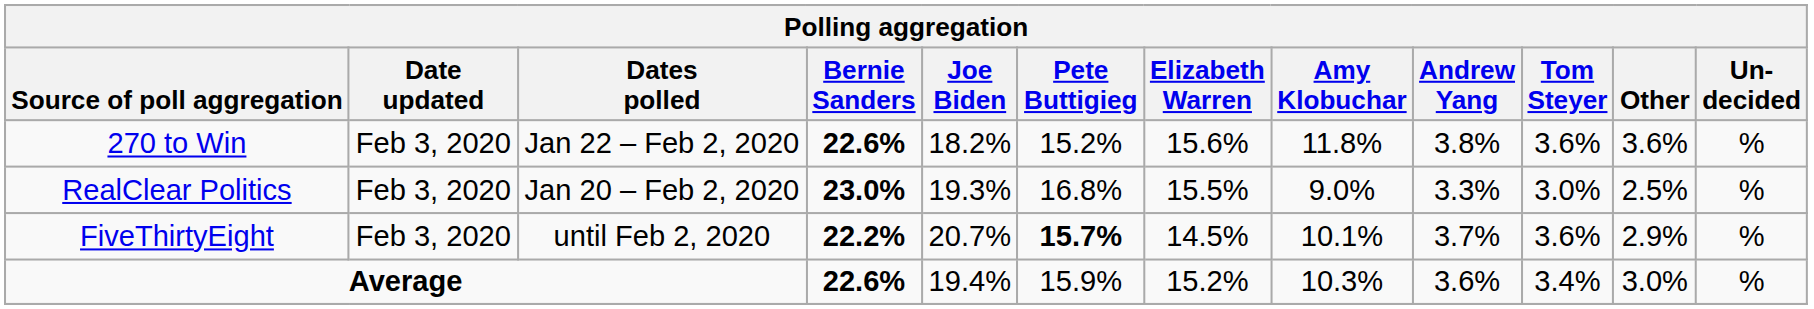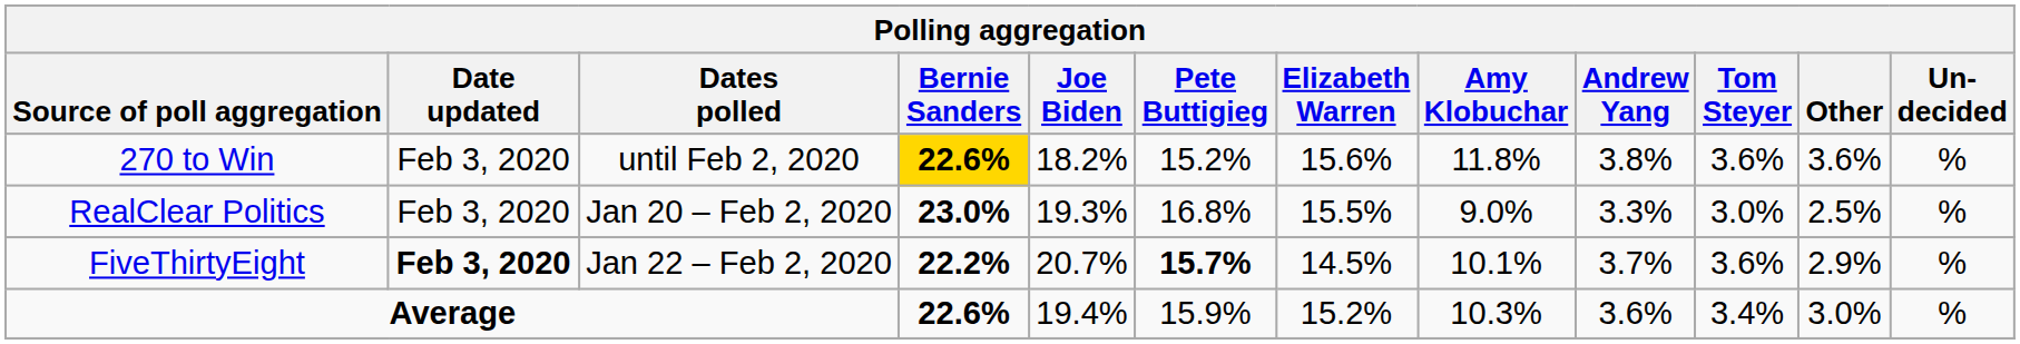270 to Win | Dates polled: Jan 22 – Feb 2, 2020 -> until Feb 2, 2020
270 to Win | Bernie Sanders: no background -> gold background
FiveThirtyEight | Date updated: normal -> bold
FiveThirtyEight | Dates polled: until Feb 2, 2020 -> Jan 22 – Feb 2, 2020
